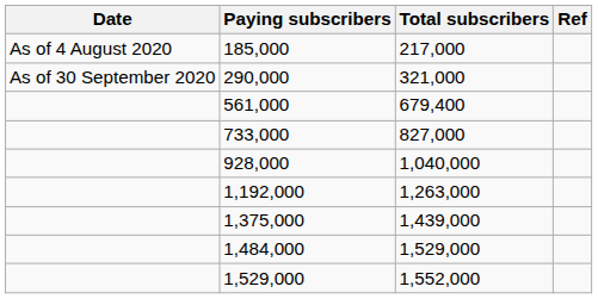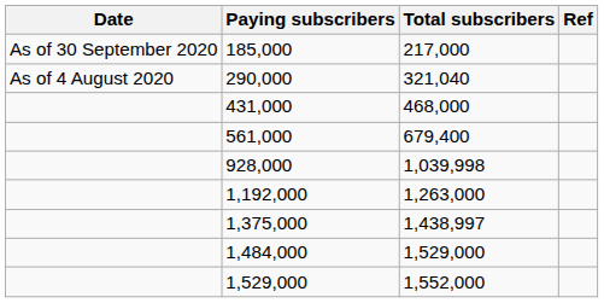185,000 | Date: As of 4 August 2020 -> As of 30 September 2020
290,000 | Date: As of 30 September 2020 -> As of 4 August 2020
290,000 | Total subscribers: 321,000 -> 321,040
+ row: 431,000 | 468,000
- row: 733,000 | 827,000
928,000 | Total subscribers: 1,040,000 -> 1,039,998
1,375,000 | Total subscribers: 1,439,000 -> 1,438,997
